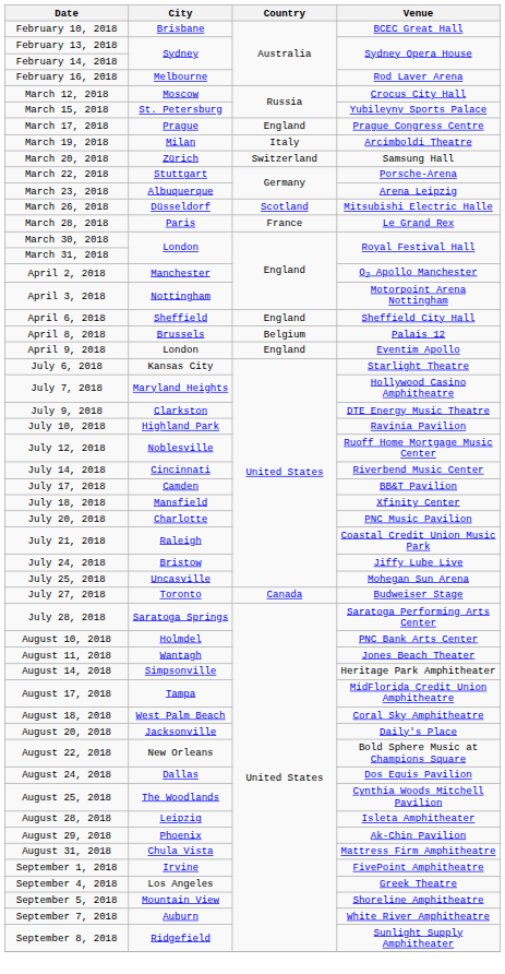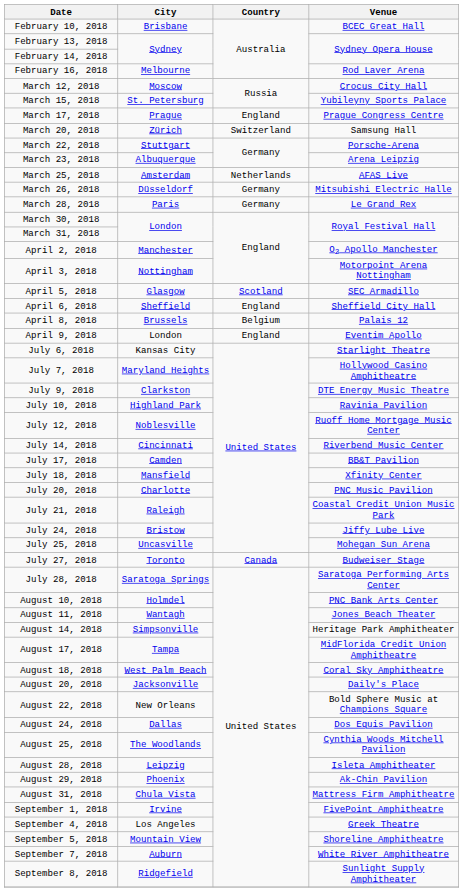- row: March 19, 2018 | Milan | Italy | Arcimboldi Theatre
+ row: March 25, 2018 | Amsterdam | Netherlands | AFAS Live
March 26, 2018 | Country: Scotland -> Germany
March 28, 2018 | Country: France -> Germany
+ row: April 5, 2018 | Glasgow | Scotland | SEC Armadillo
